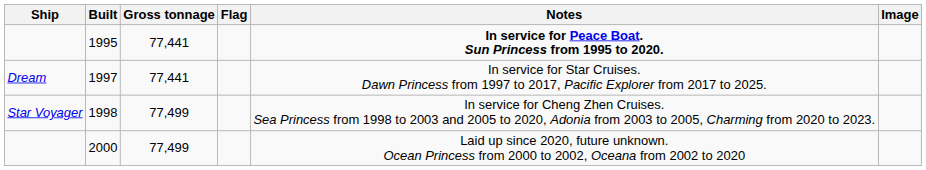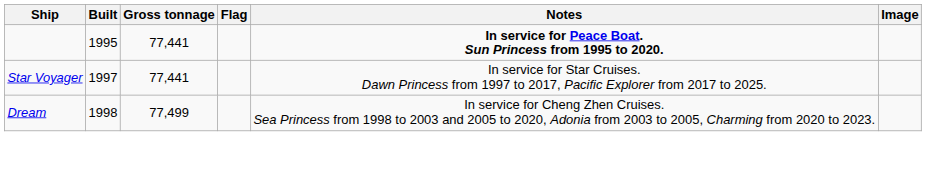1997 | Ship: Dream -> Star Voyager
1998 | Ship: Star Voyager -> Dream
- row: 2000 | 77,499 | Laid up since 2020, future unknown. Ocean Princess from 2000 to 2002, Oceana from 2002 to 2020
